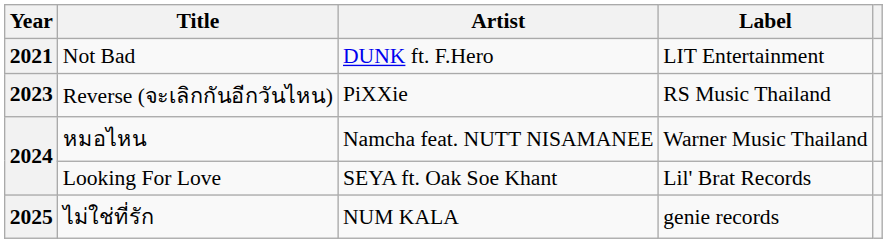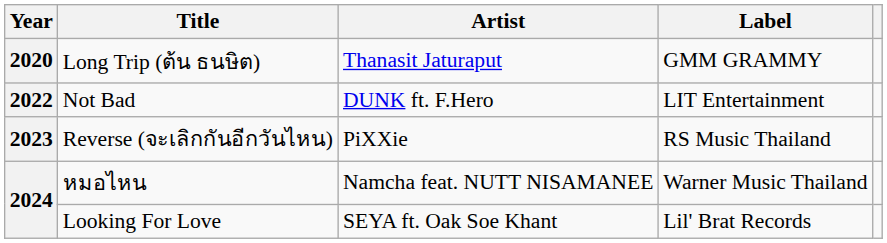+ row: 2020 | Long Trip (ต้น ธนษิต) | Thanasit Jaturaput | GMM GRAMMY
Not Bad | Year: 2021 -> 2022
- row: 2025 | ไม่ใช่ที่รัก | NUM KALA | genie records
